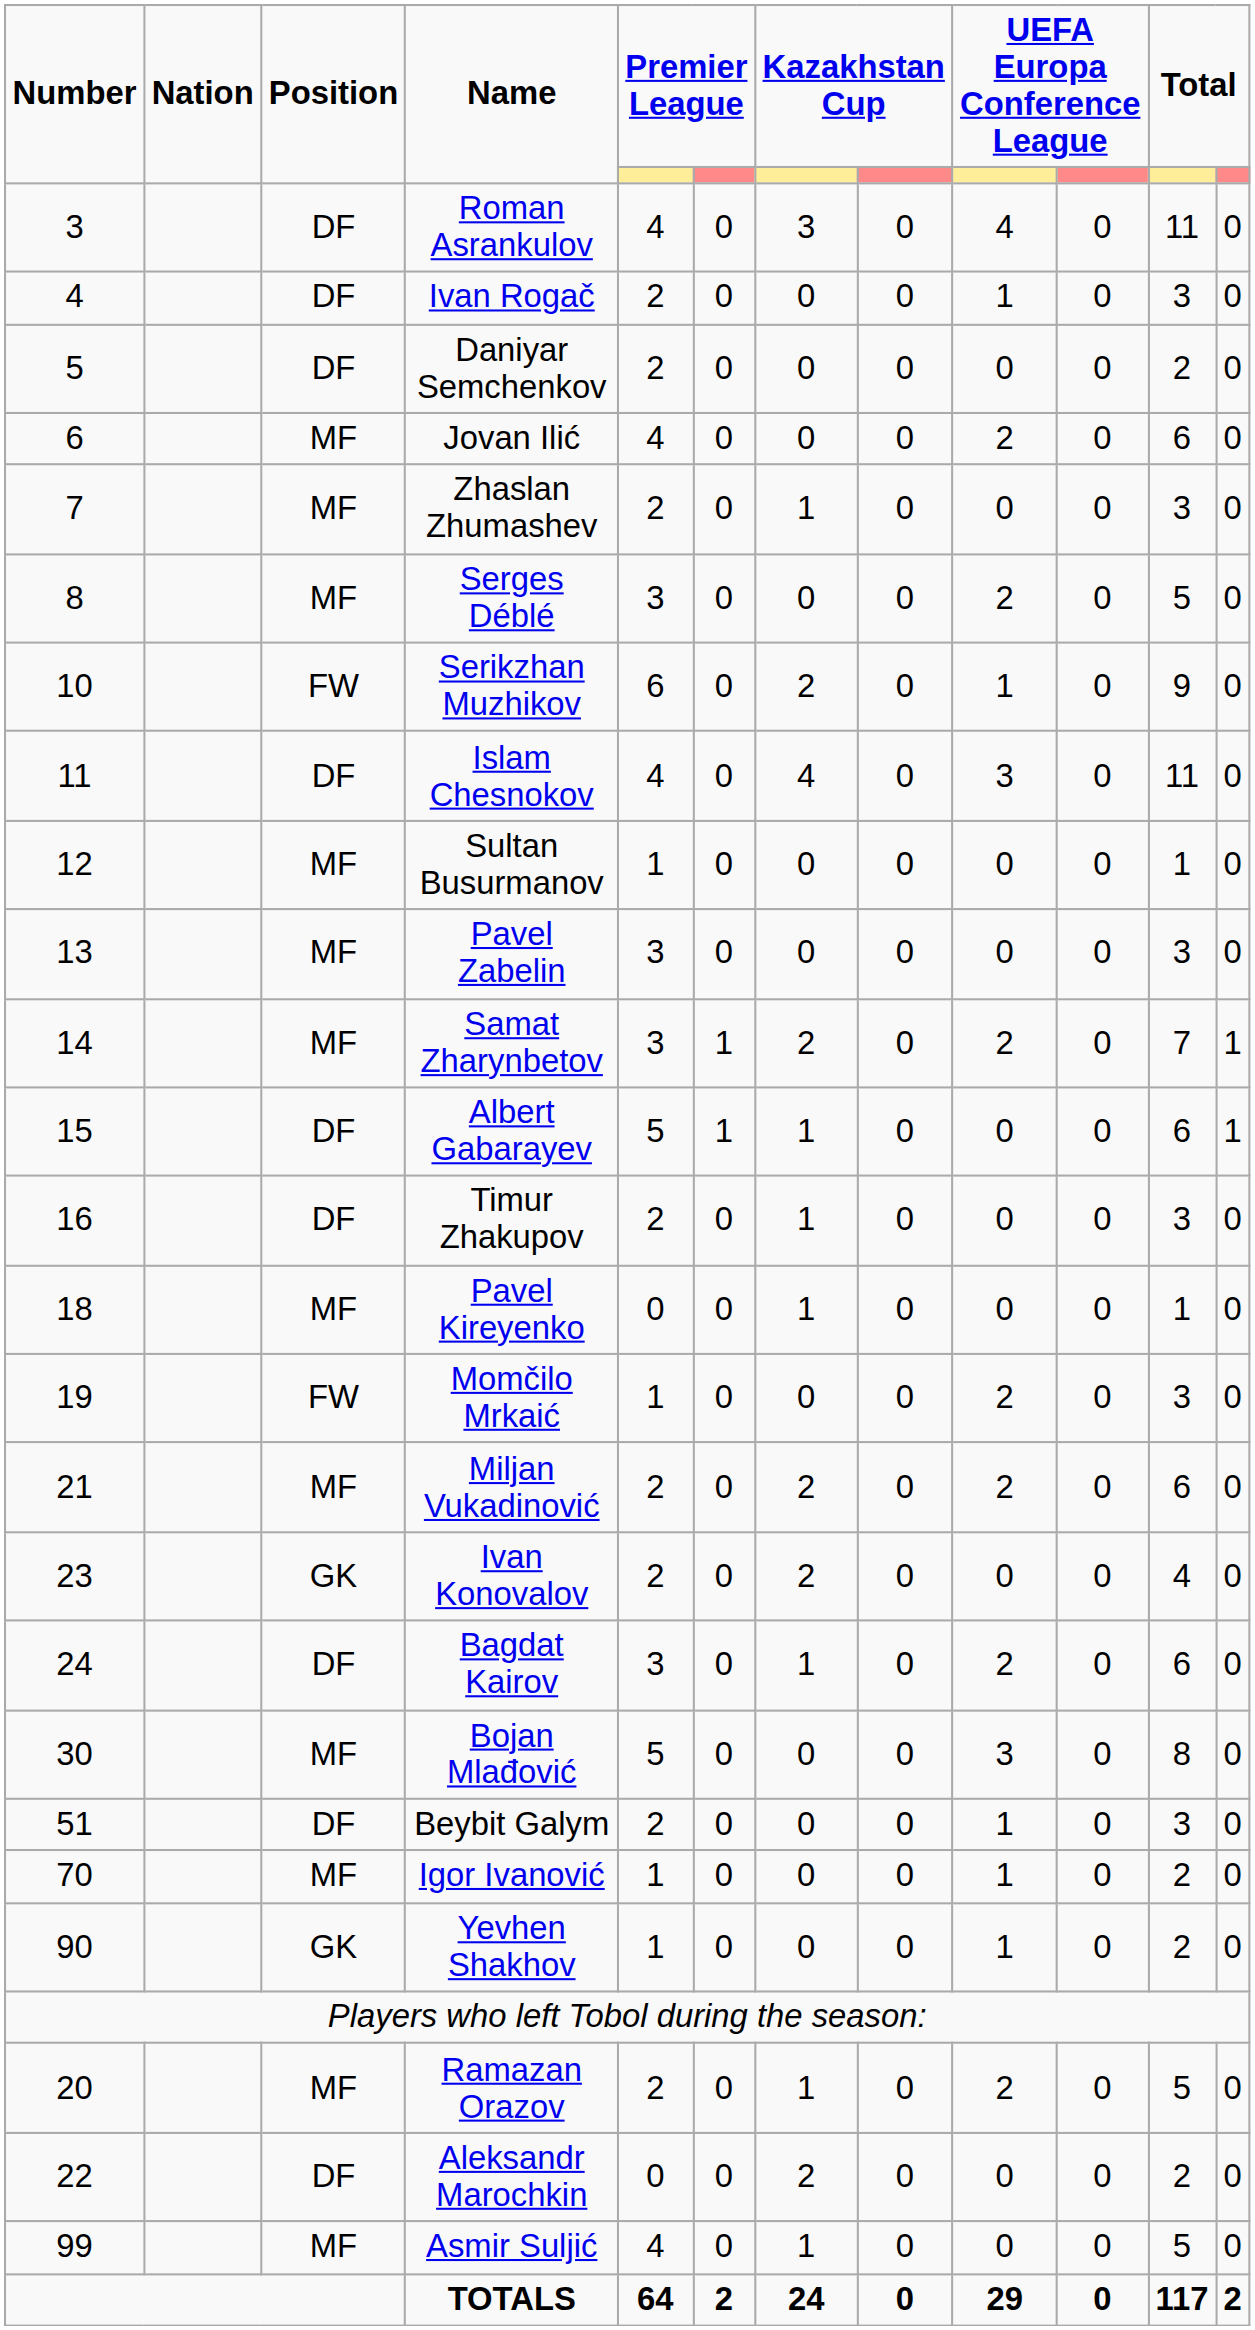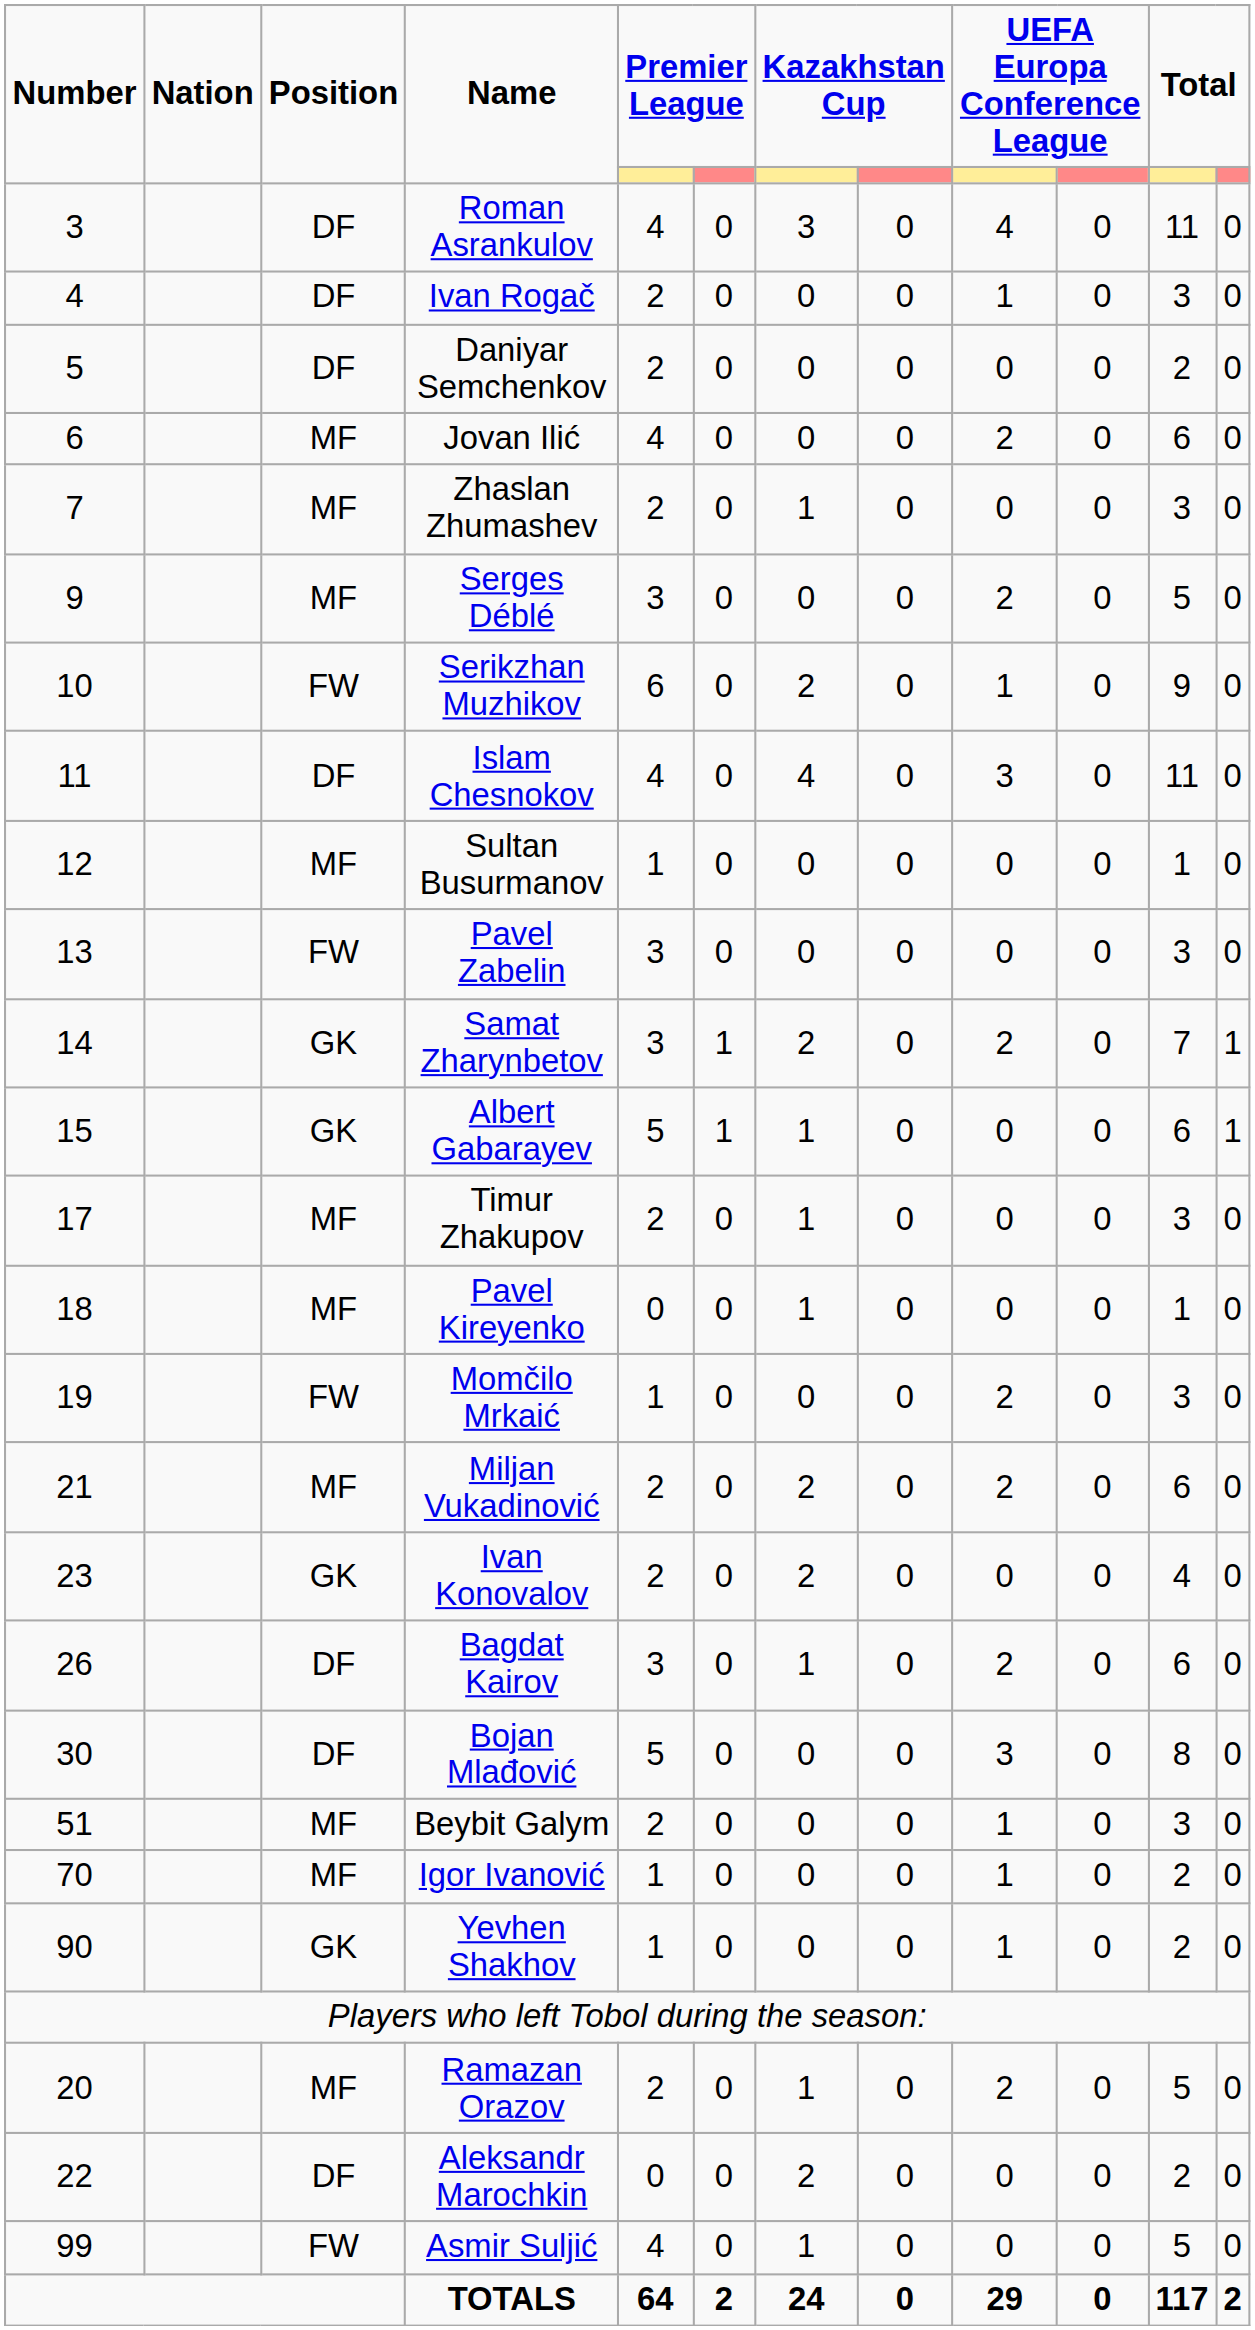Serges Déblé | Number: 8 -> 9
Pavel Zabelin | Position: MF -> FW
Samat Zharynbetov | Position: MF -> GK
Albert Gabarayev | Position: DF -> GK
Timur Zhakupov | Number: 16 -> 17
Timur Zhakupov | Position: DF -> MF
Bagdat Kairov | Number: 24 -> 26
Bojan Mlađović | Position: MF -> DF
Beybit Galym | Position: DF -> MF
Asmir Suljić | Position: MF -> FW
